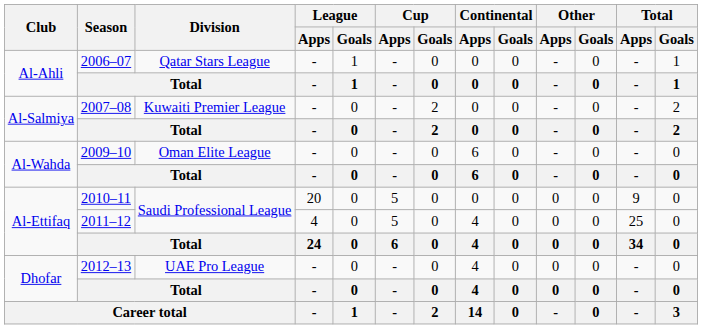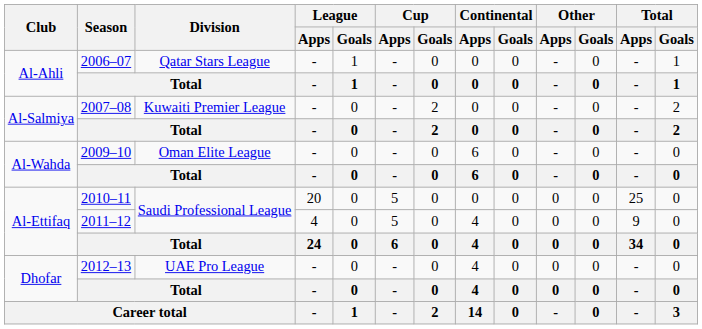2010–11 | Total / Apps: 9 -> 25
2011–12 | Total / Apps: 25 -> 9
